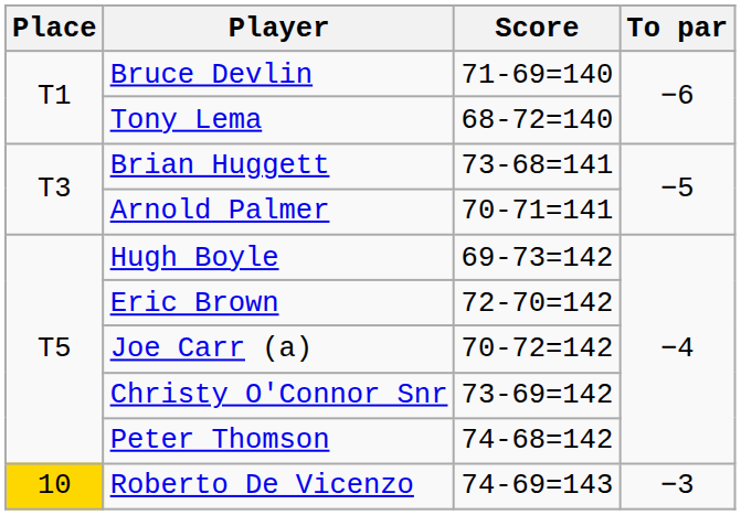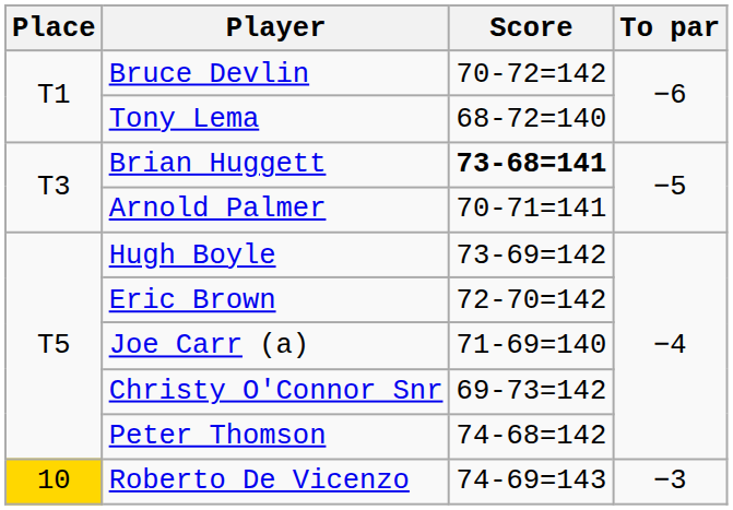Bruce Devlin | Score: 71-69=140 -> 70-72=142
Brian Huggett | Score: normal -> bold
Hugh Boyle | Score: 69-73=142 -> 73-69=142
Joe Carr (a) | Score: 70-72=142 -> 71-69=140
Christy O'Connor Snr | Score: 73-69=142 -> 69-73=142
